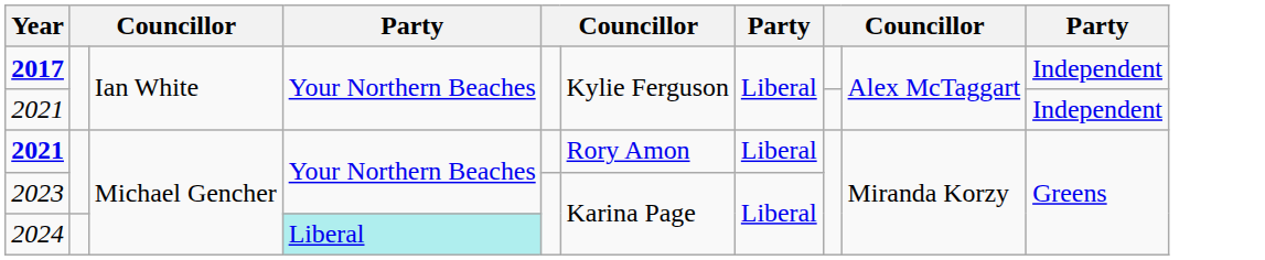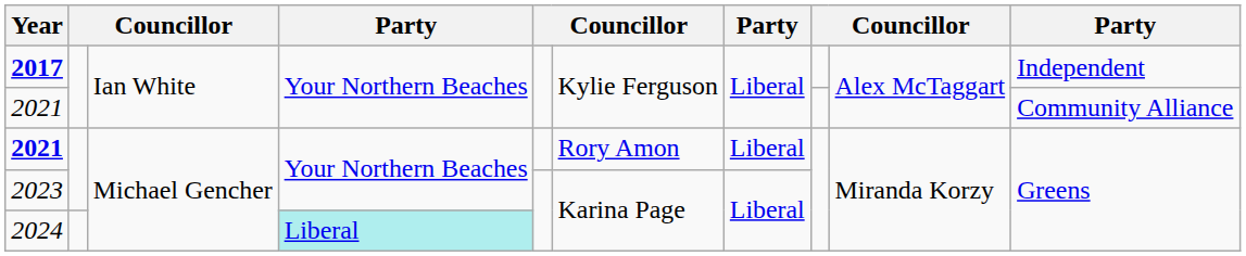2021 / Ian White | column 10: Independent -> Community Alliance
